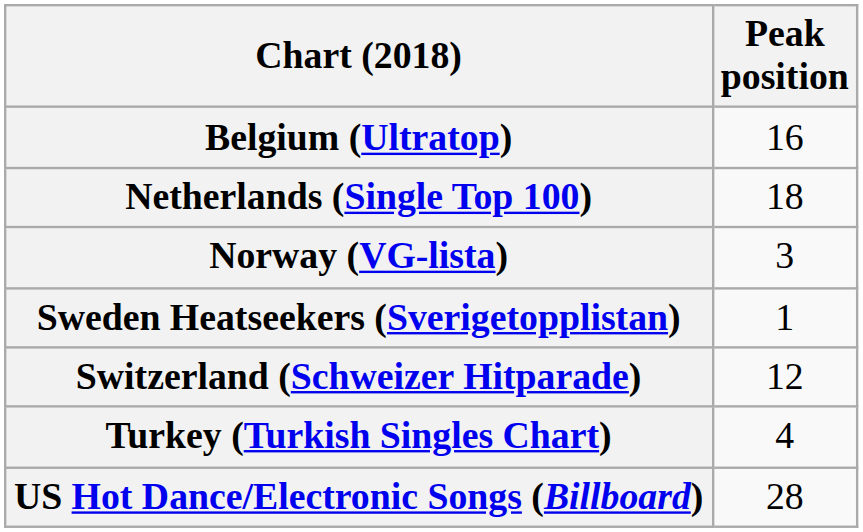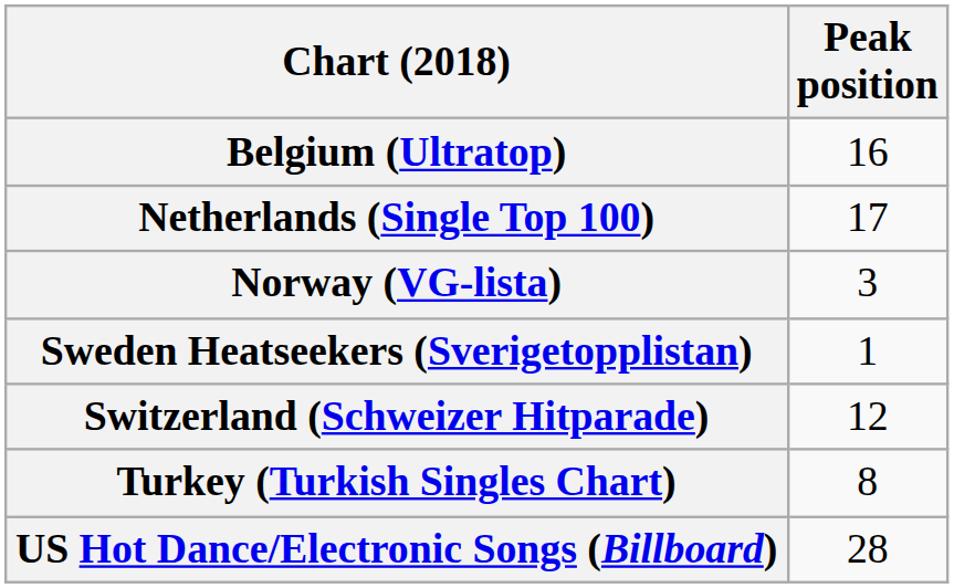Netherlands (Single Top 100) | Peak position: 18 -> 17
Turkey (Turkish Singles Chart) | Peak position: 4 -> 8
